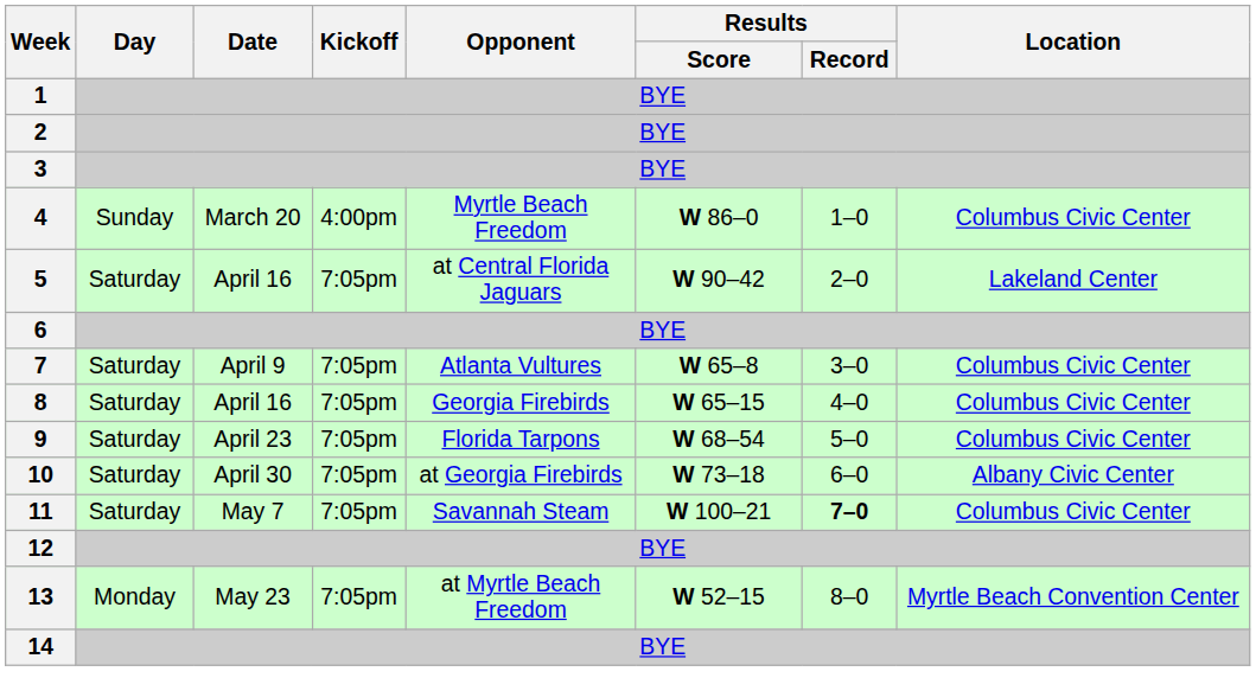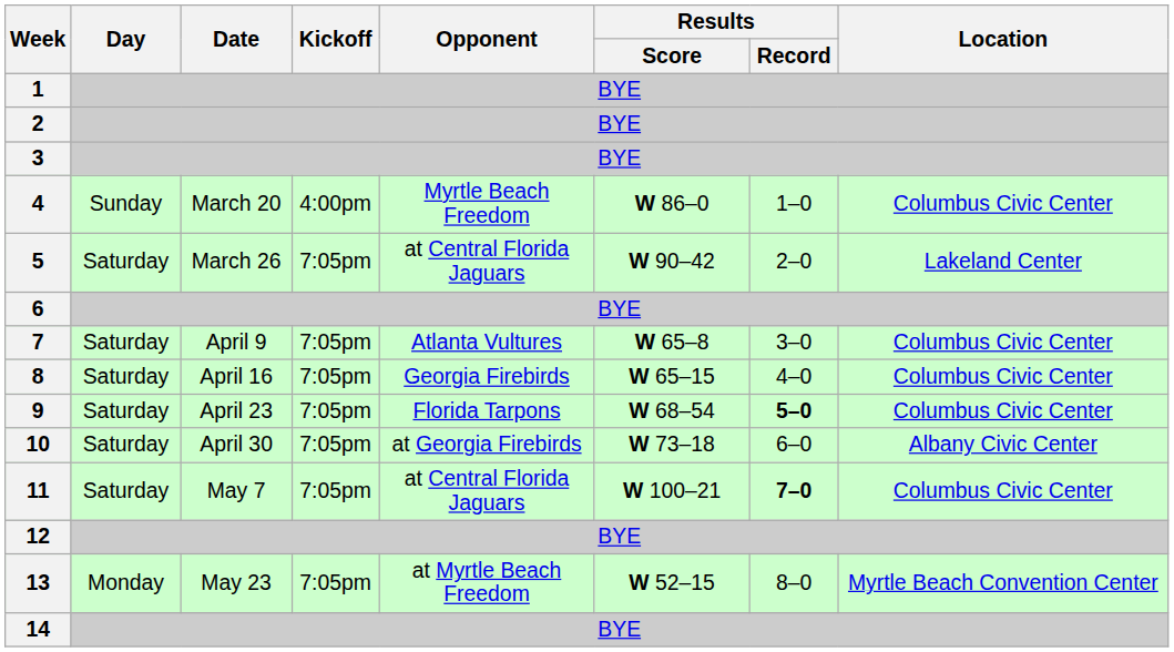5 | Date: April 16 -> March 26
9 | Results / Record: normal -> bold
11 | Opponent: Savannah Steam -> at Central Florida Jaguars
